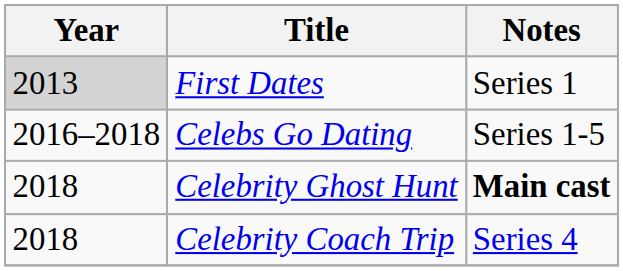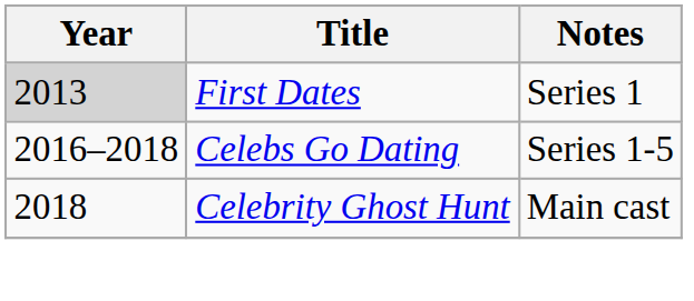Celebrity Ghost Hunt | Notes: bold -> normal
- row: 2018 | Celebrity Coach Trip | Series 4
